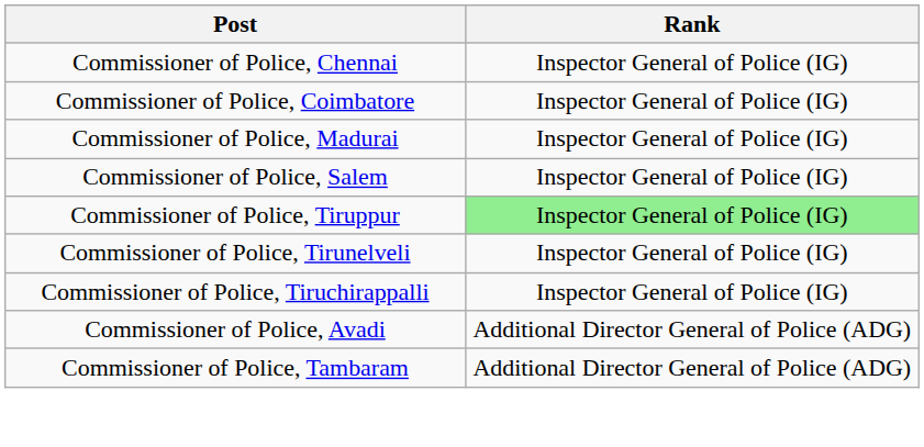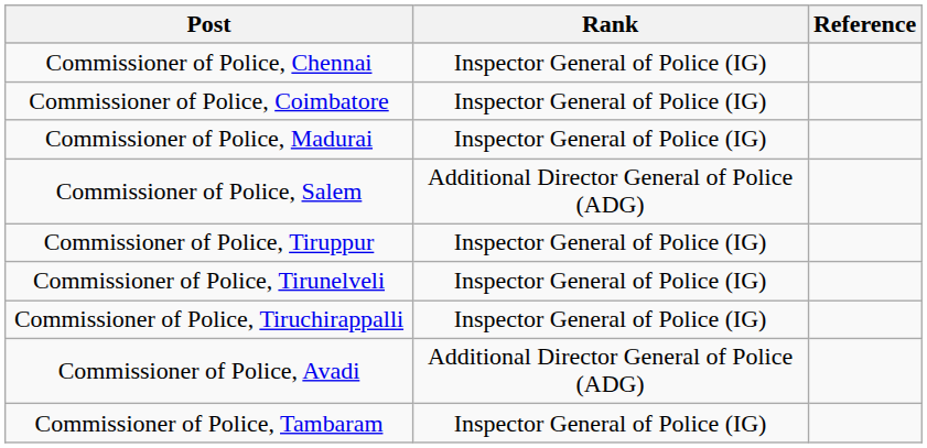+ column: Reference
Commissioner of Police, Salem | Rank: Inspector General of Police (IG) -> Additional Director General of Police (ADG)
Commissioner of Police, Tiruppur | Rank: lightgreen background -> no background
Commissioner of Police, Tambaram | Rank: Additional Director General of Police (ADG) -> Inspector General of Police (IG)
